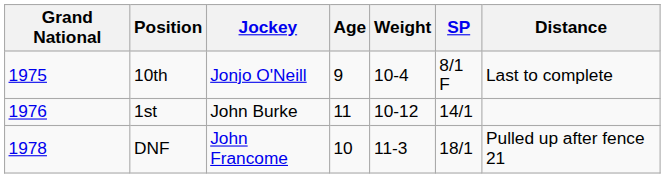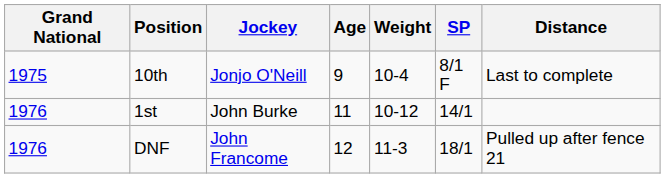DNF | Grand National: 1978 -> 1976
DNF | Age: 10 -> 12
